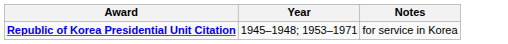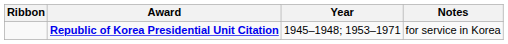+ column: Ribbon
